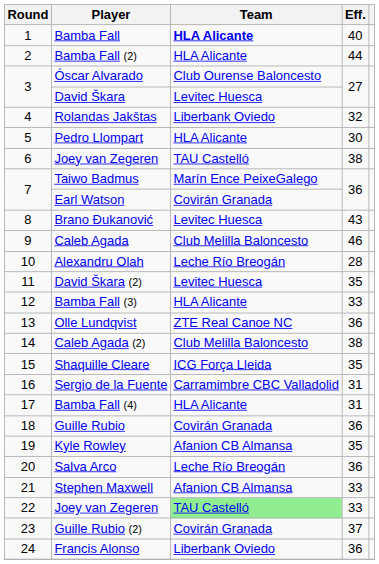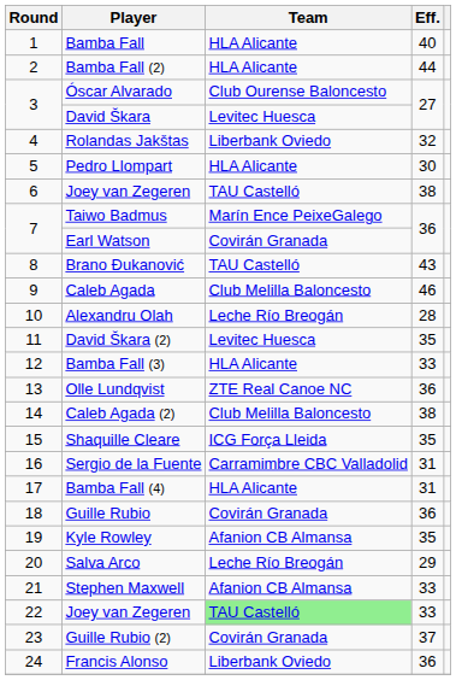Bamba Fall | Team: bold -> normal
Brano Đukanović | Team: Levitec Huesca -> TAU Castelló
Salva Arco | Eff.: 36 -> 29
